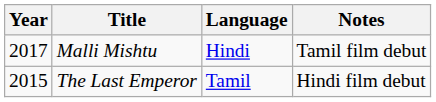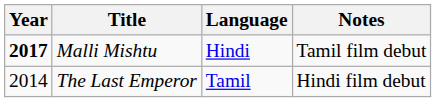Malli Mishtu | Year: normal -> bold
The Last Emperor | Year: 2015 -> 2014
